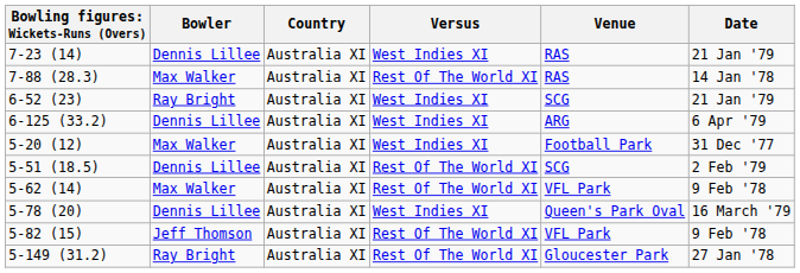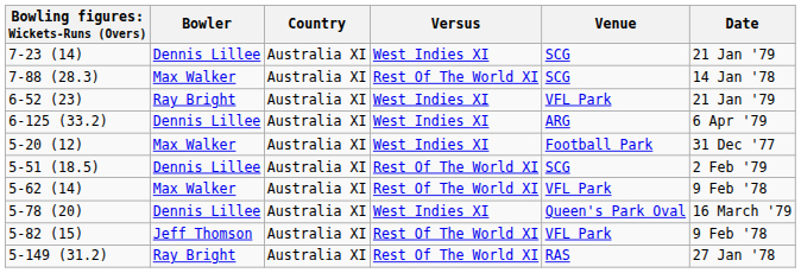7-23 (14) | Venue: RAS -> SCG
7-88 (28.3) | Venue: RAS -> SCG
6-52 (23) | Venue: SCG -> VFL Park
5-149 (31.2) | Venue: Gloucester Park -> RAS
